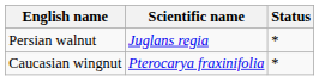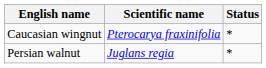rows swapped: Persian walnut <-> Caucasian wingnut
